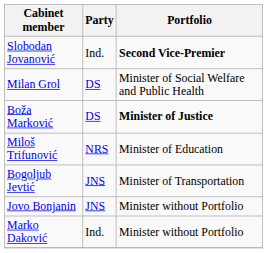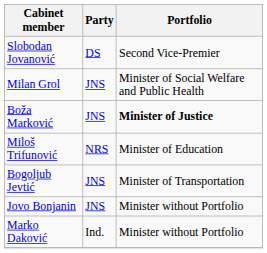Slobodan Jovanović | Party: Ind. -> DS
Slobodan Jovanović | Portfolio: bold -> normal
Milan Grol | Party: DS -> JNS
Boža Marković | Party: DS -> JNS
